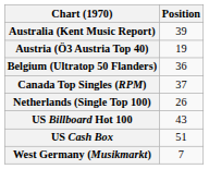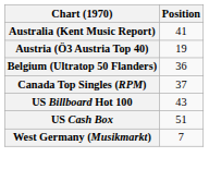Australia (Kent Music Report) | Position: 39 -> 41
- row: Netherlands (Single Top 100) | 26
